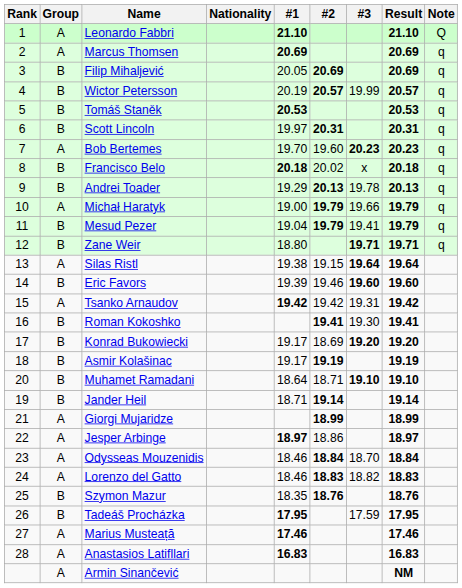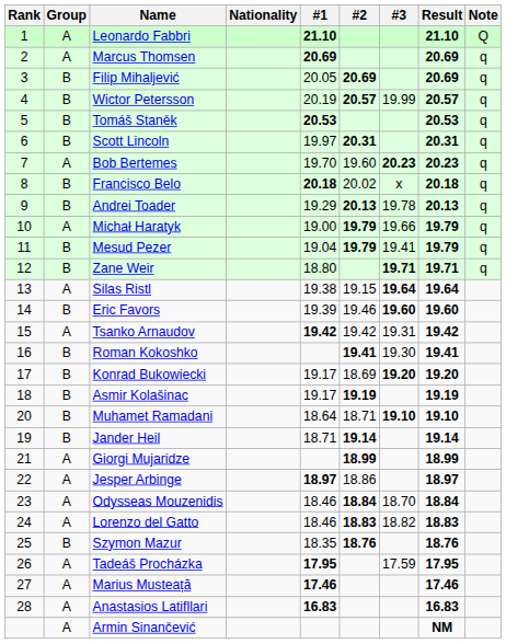Tadeáš Procházka | Group: B -> A
